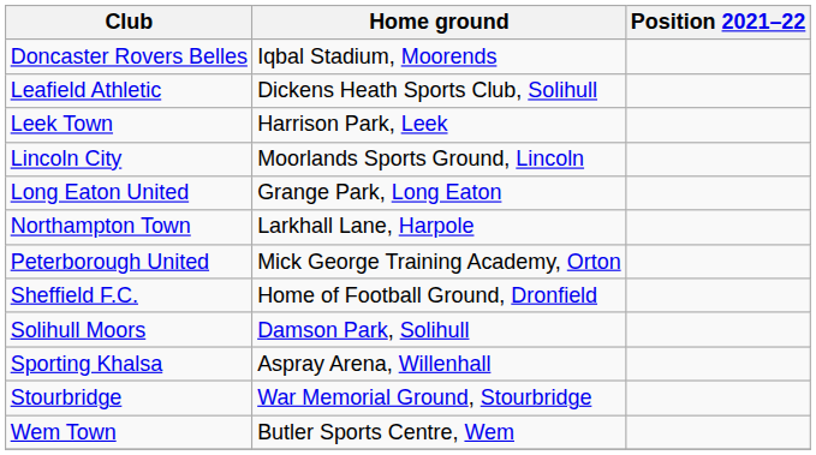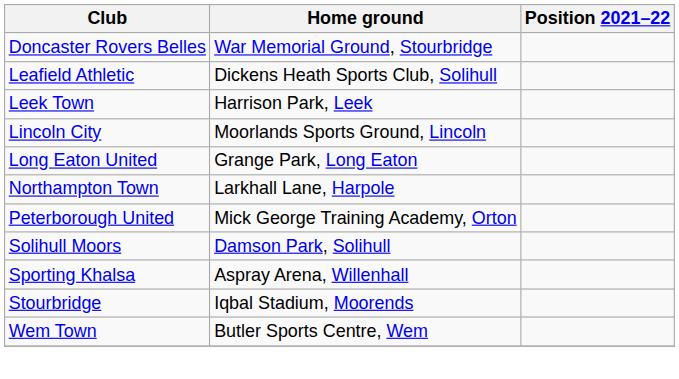Doncaster Rovers Belles | Home ground: Iqbal Stadium, Moorends -> War Memorial Ground, Stourbridge
- row: Sheffield F.C. | Home of Football Ground, Dronfield
Stourbridge | Home ground: War Memorial Ground, Stourbridge -> Iqbal Stadium, Moorends
